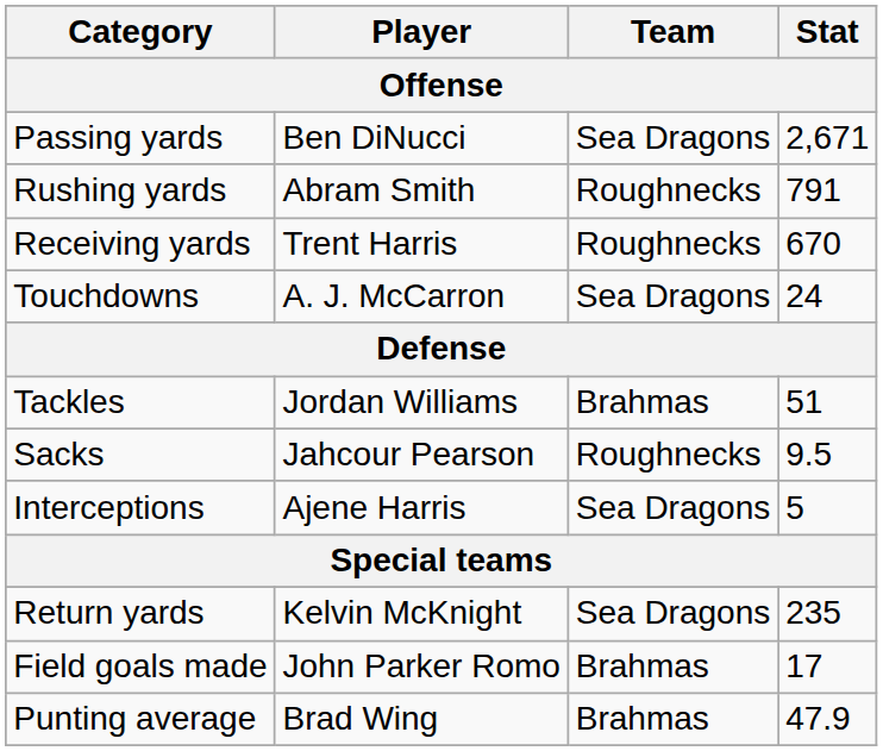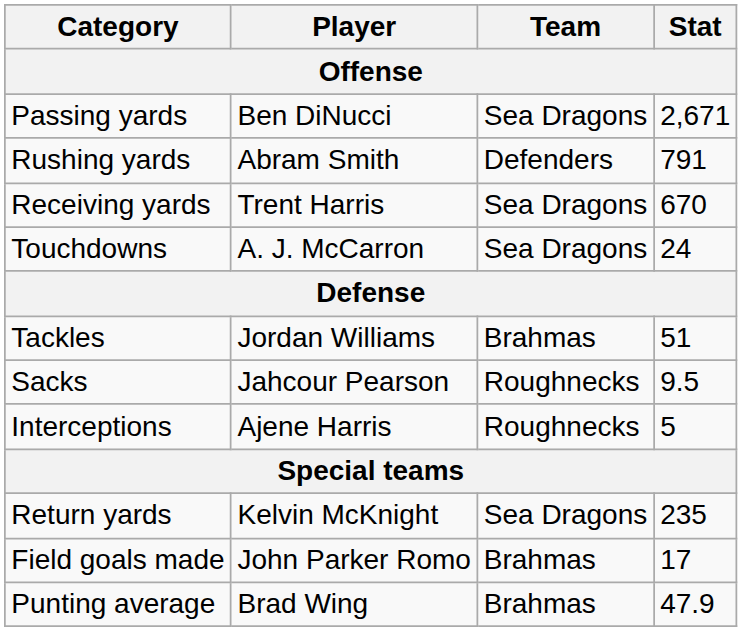Rushing yards | Team: Roughnecks -> Defenders
Receiving yards | Team: Roughnecks -> Sea Dragons
Interceptions | Team: Sea Dragons -> Roughnecks
